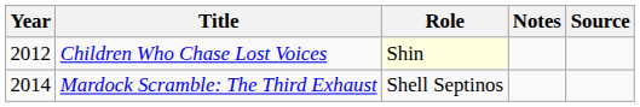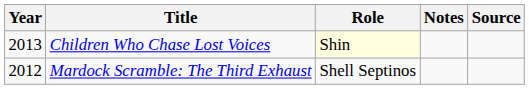Children Who Chase Lost Voices | Year: 2012 -> 2013
Mardock Scramble: The Third Exhaust | Year: 2014 -> 2012
